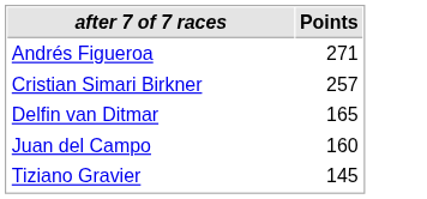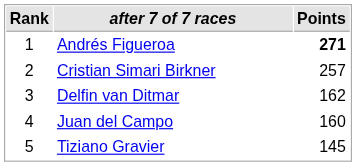+ column: Rank | 1 | 2 | 3 | 4 | 5
Andrés Figueroa | Points: normal -> bold
Delfin van Ditmar | Points: 165 -> 162
